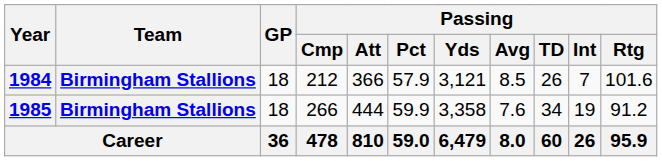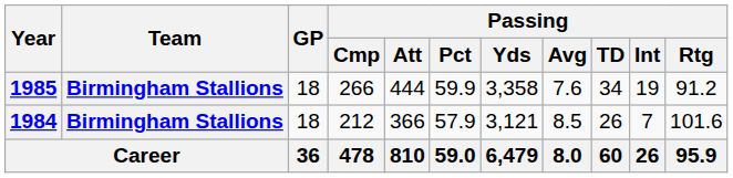rows swapped: 1984 <-> 1985
